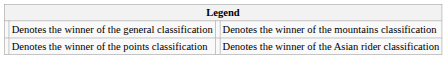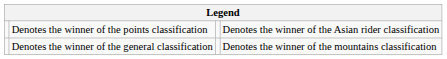rows swapped: Denotes the winner of the general classification <-> Denotes the winner of the points classification
